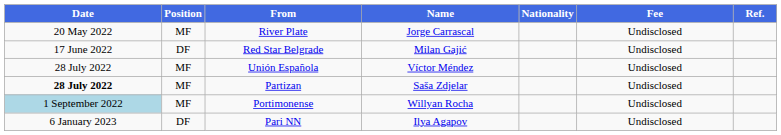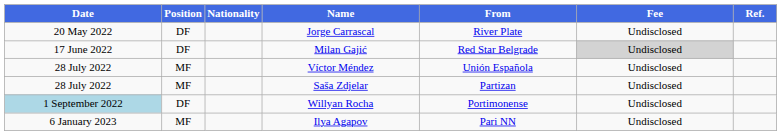columns swapped: Nationality <-> From
Jorge Carrascal | Position: MF -> DF
Milan Gajić | Fee: no background -> lightgrey background
Saša Zdjelar | Date: bold -> normal
Willyan Rocha | Position: MF -> DF
Ilya Agapov | Position: DF -> MF
